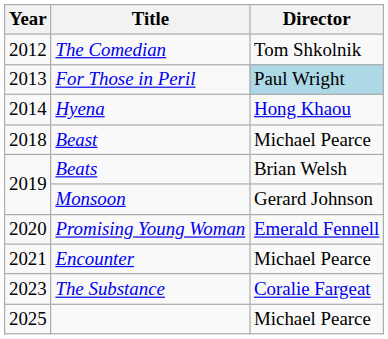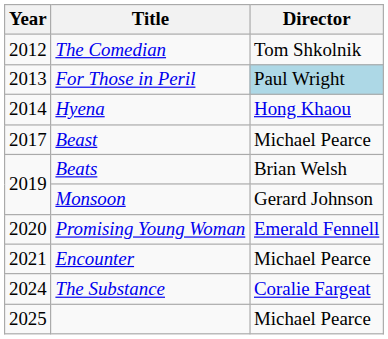Beast | Year: 2018 -> 2017
The Substance | Year: 2023 -> 2024
